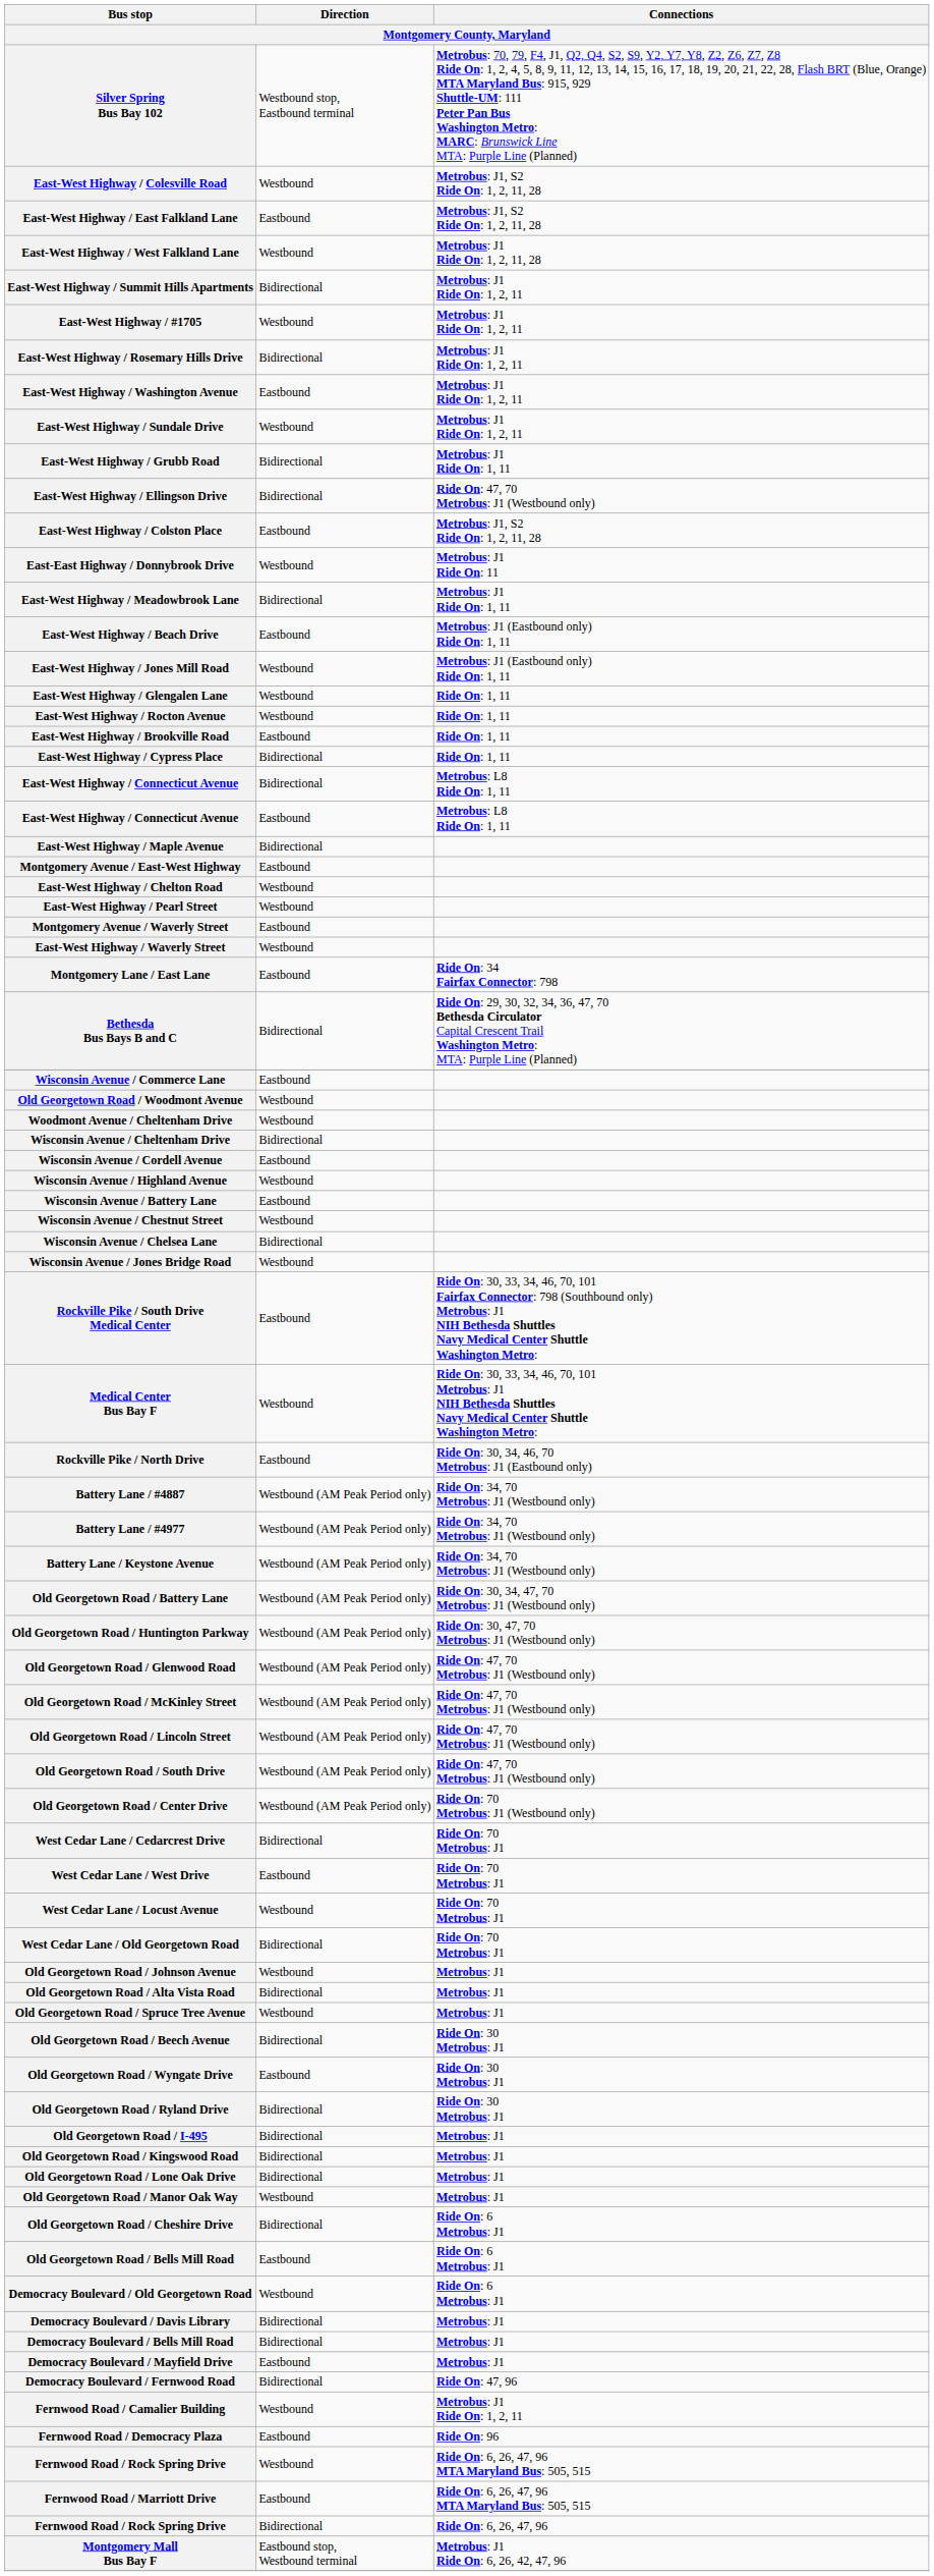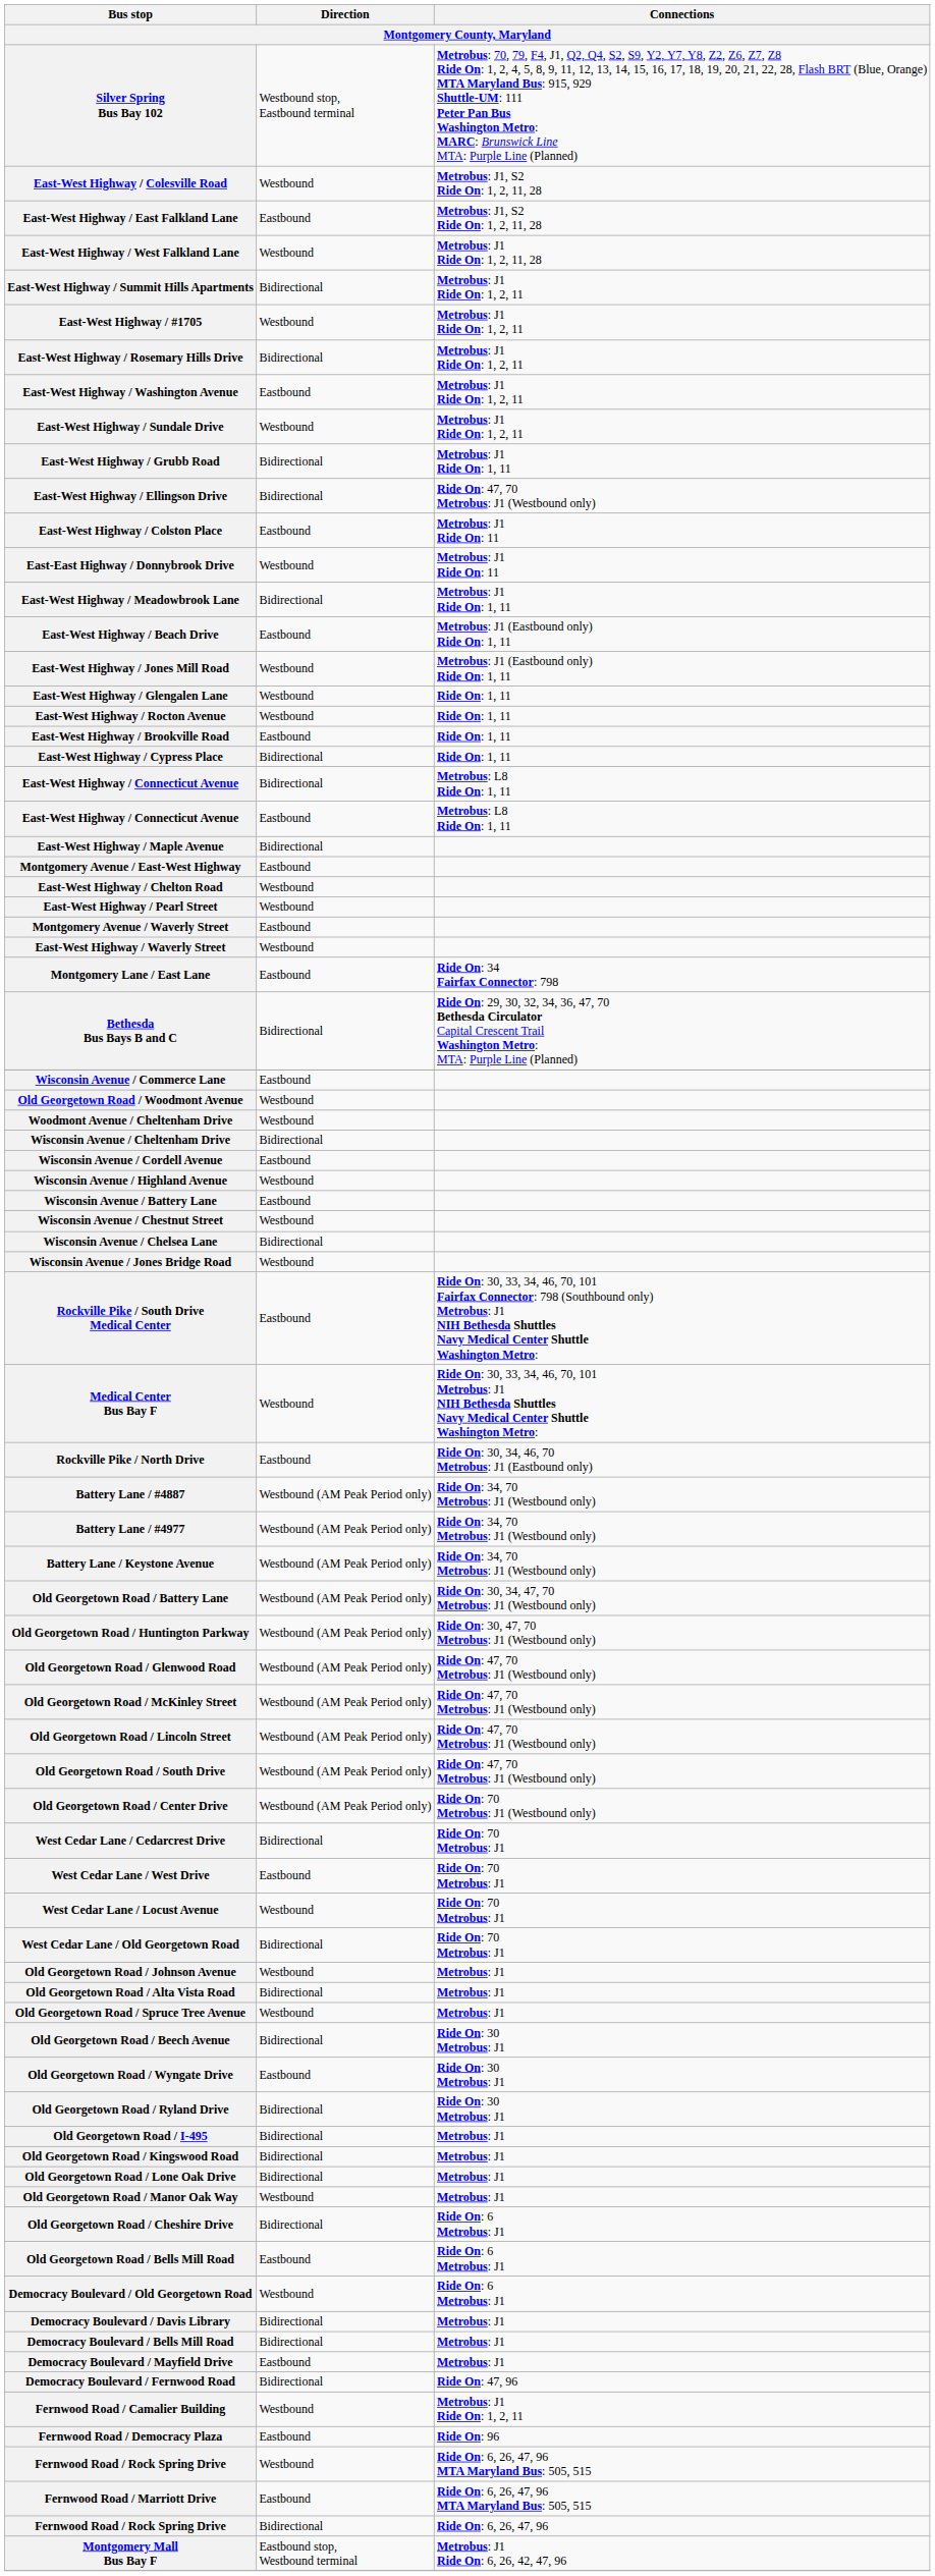East-West Highway / Colston Place | Connections: Metrobus: J1, S2 Ride On: 1, 2, 11, 28 -> Metrobus: J1 Ride On: 11
